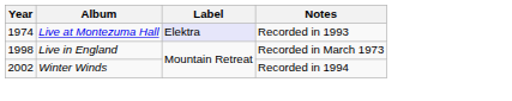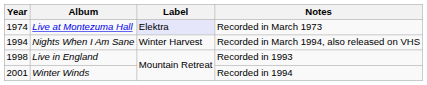Live at Montezuma Hall | Notes: Recorded in 1993 -> Recorded in March 1973
+ row: 1994 | Nights When I Am Sane | Winter Harvest | Recorded in March 1994, also released on VHS
Live in England | Notes: Recorded in March 1973 -> Recorded in 1993
Winter Winds | Year: 2002 -> 2001
